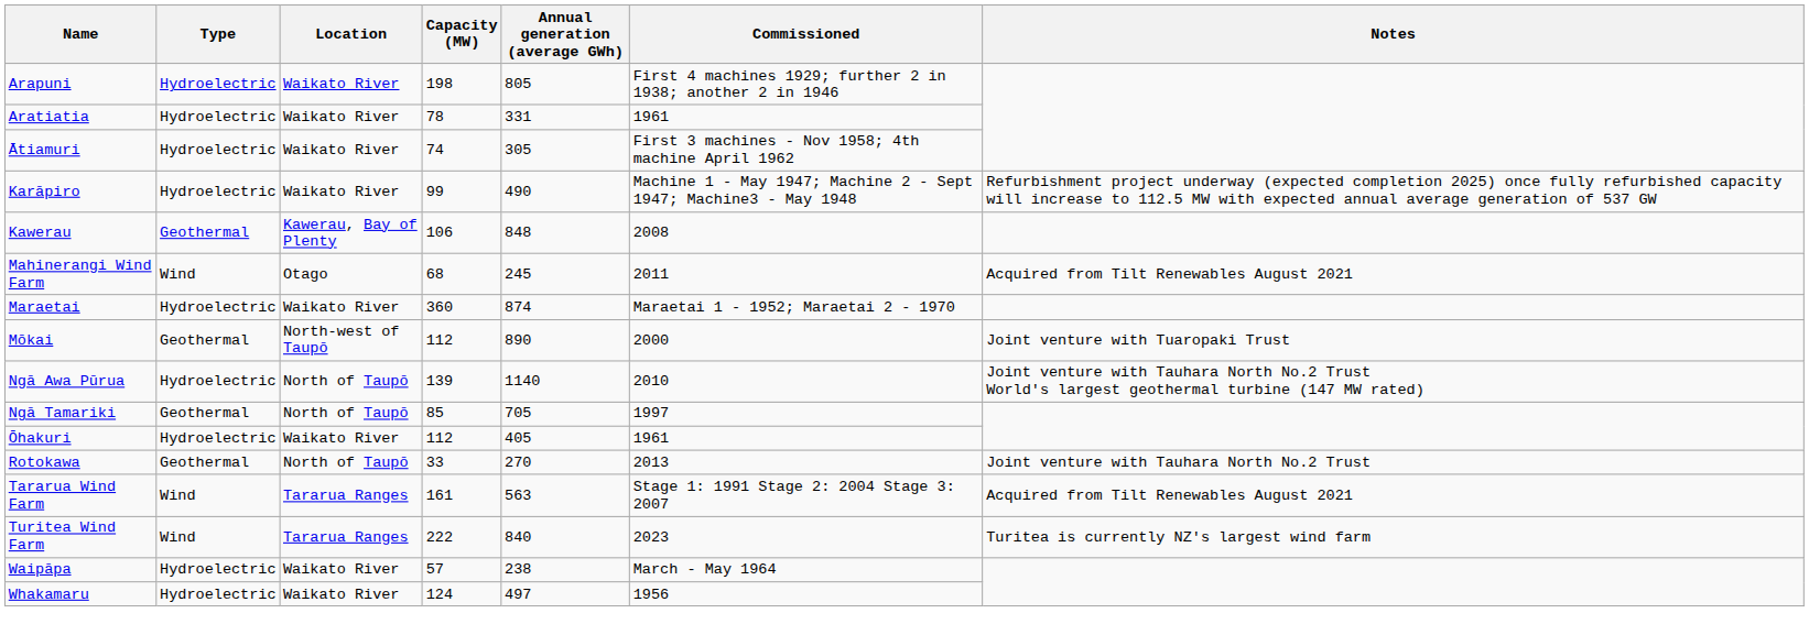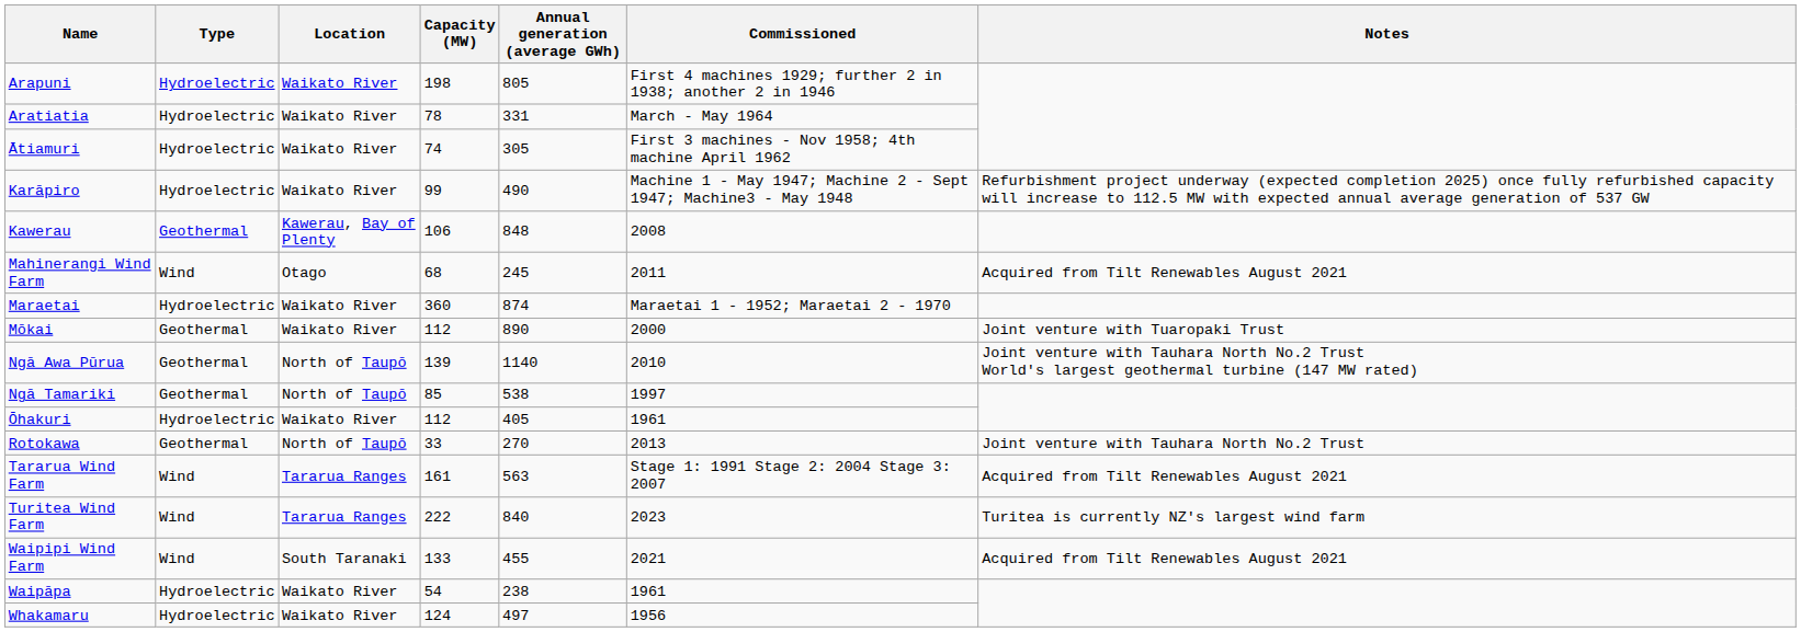Aratiatia | Commissioned: 1961 -> March - May 1964
Mōkai | Location: North-west of Taupō -> Waikato River
Ngā Awa Pūrua | Type: Hydroelectric -> Geothermal
Ngā Tamariki | Annual generation (average GWh): 705 -> 538
+ row: Waipipi Wind Farm | Wind | South Taranaki | 133 | 455 | 2021 | Acquired from Tilt Renewables August 2021
Waipāpa | Capacity (MW): 57 -> 54
Waipāpa | Commissioned: March - May 1964 -> 1961
